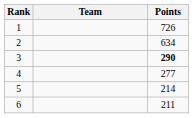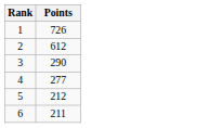- column: Team
2 | Points: 634 -> 612
3 | Points: bold -> normal
5 | Points: 214 -> 212
